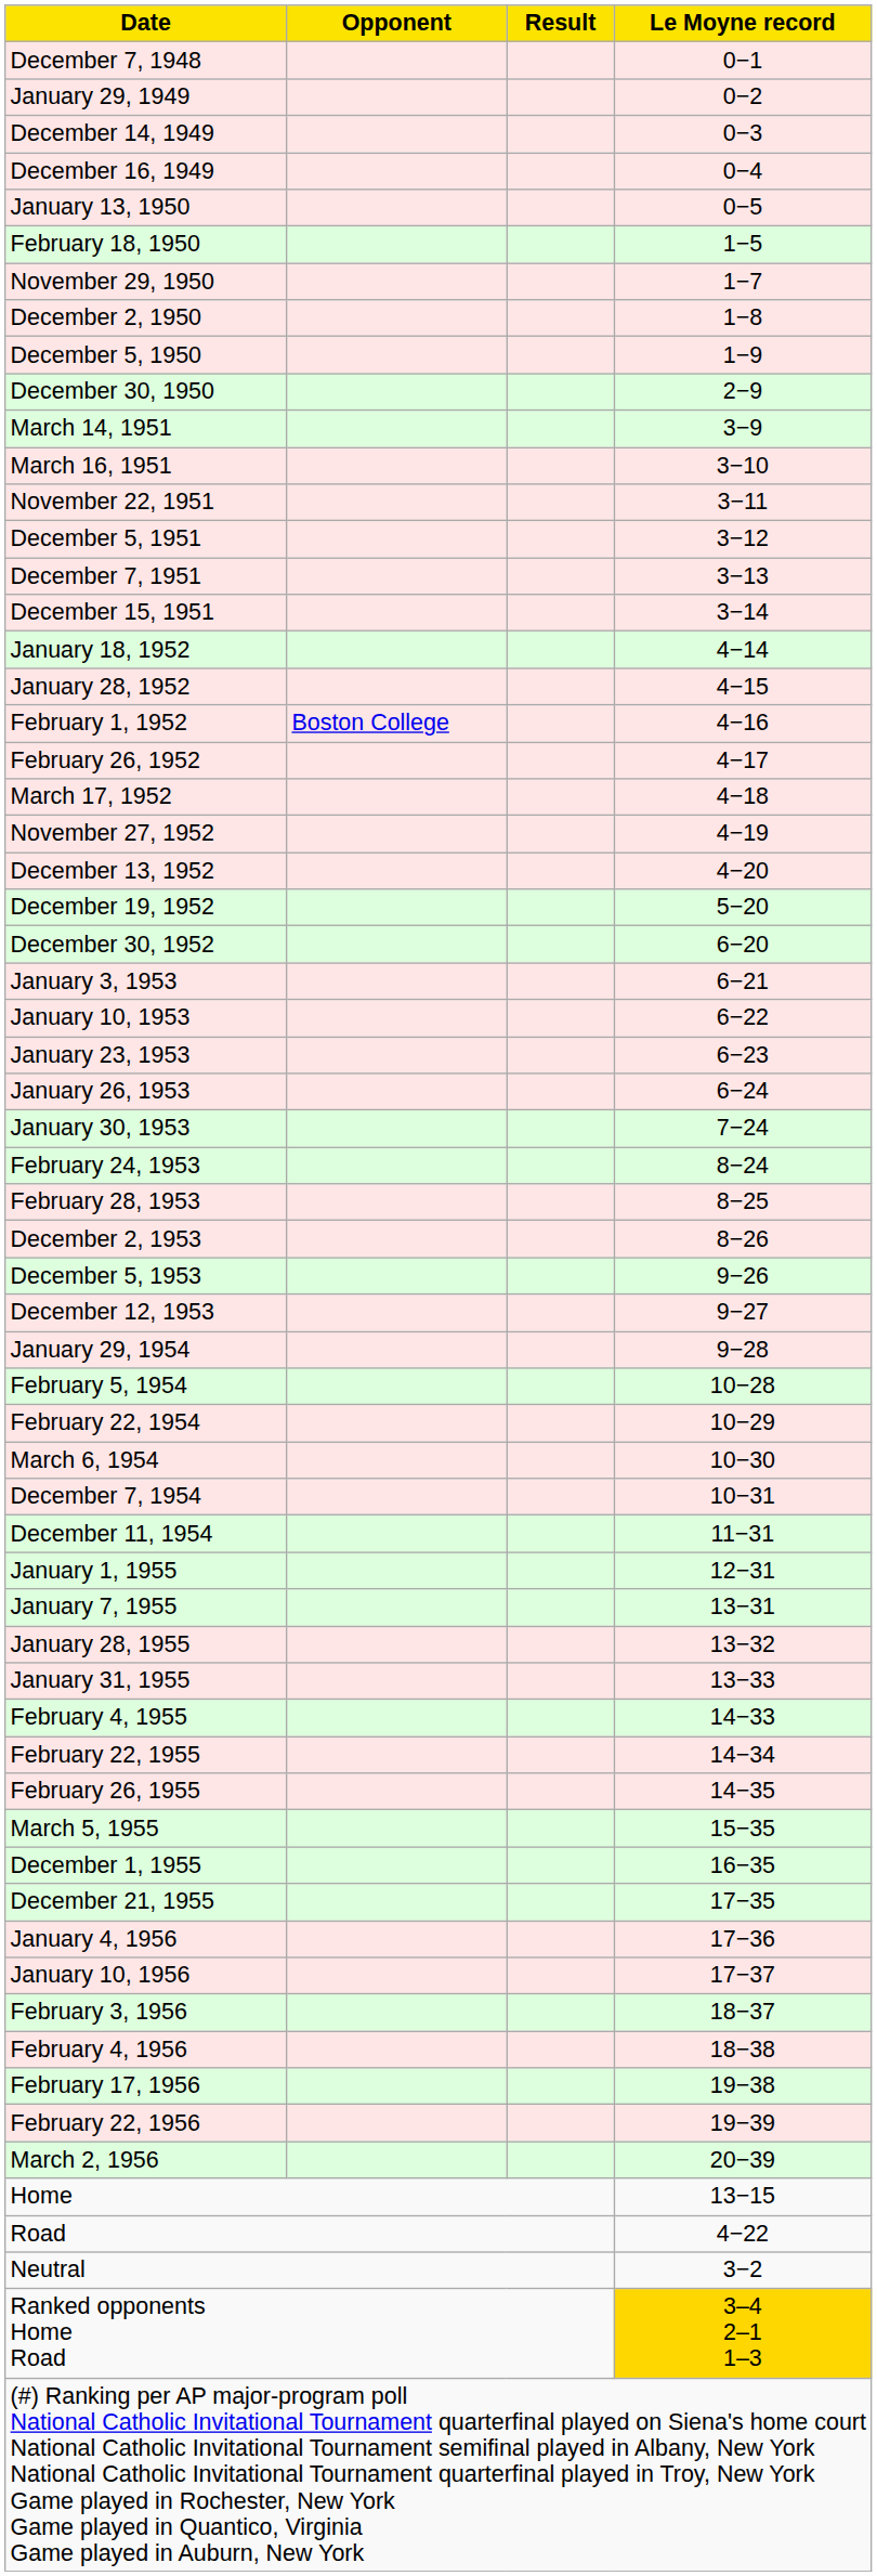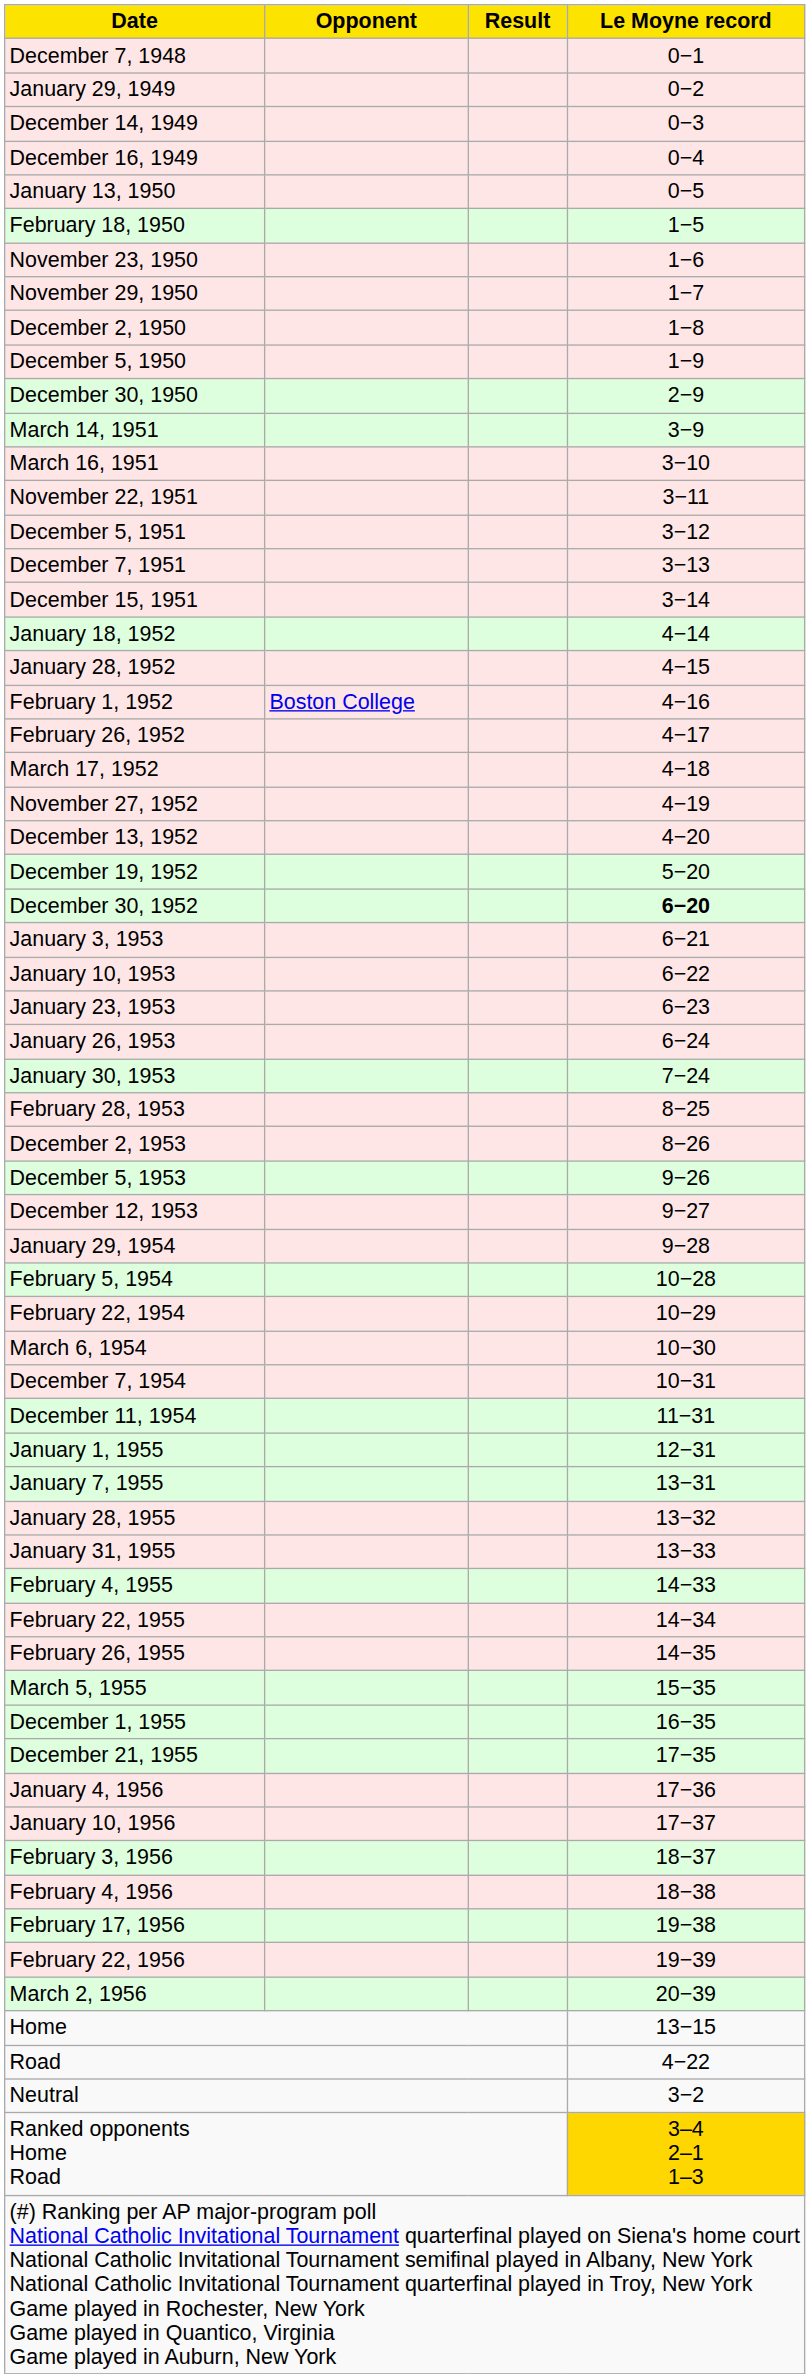+ row: November 23, 1950 | 1−6
December 30, 1952 | Le Moyne record: normal -> bold
- row: February 24, 1953 | 8−24
